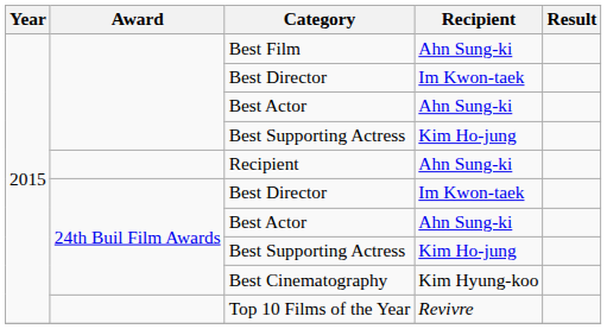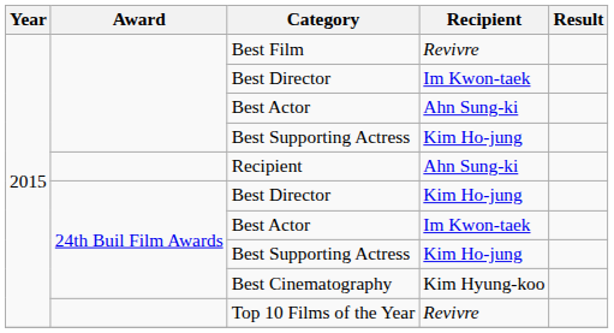Best Film | Recipient: Ahn Sung-ki -> Revivre
24th Buil Film Awards / Best Director | Recipient: Im Kwon-taek -> Kim Ho-jung
24th Buil Film Awards / Best Actor | Recipient: Ahn Sung-ki -> Im Kwon-taek
